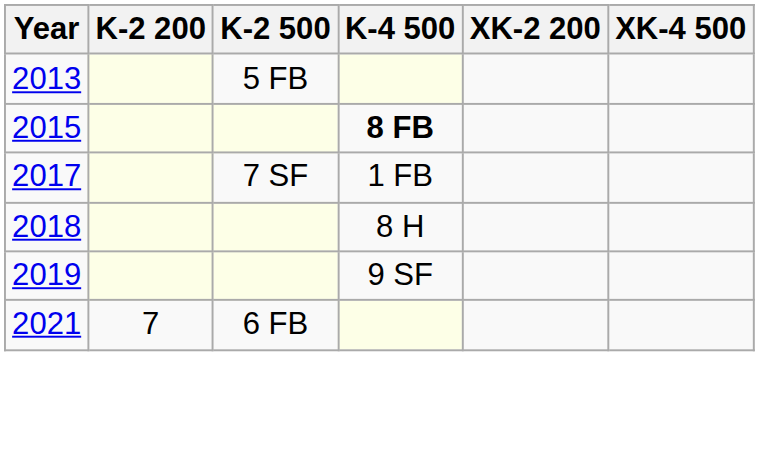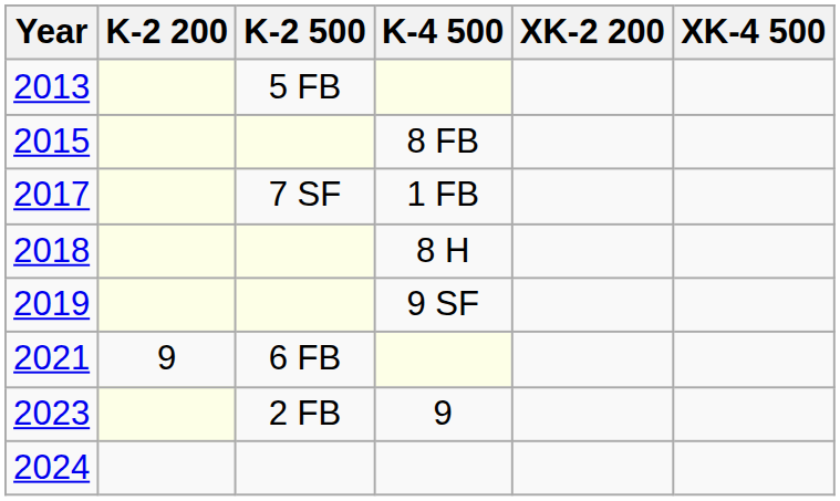2015 | K-4 500: bold -> normal
2021 | K-2 200: 7 -> 9
+ row: 2023 | 2 FB | 9
+ row: 2024
